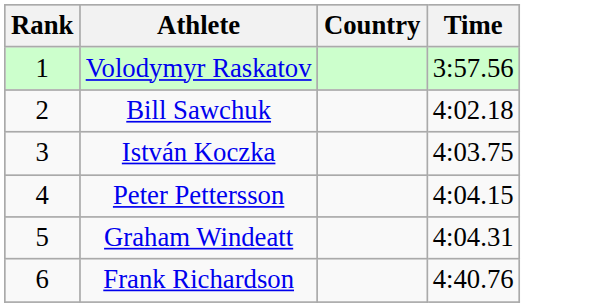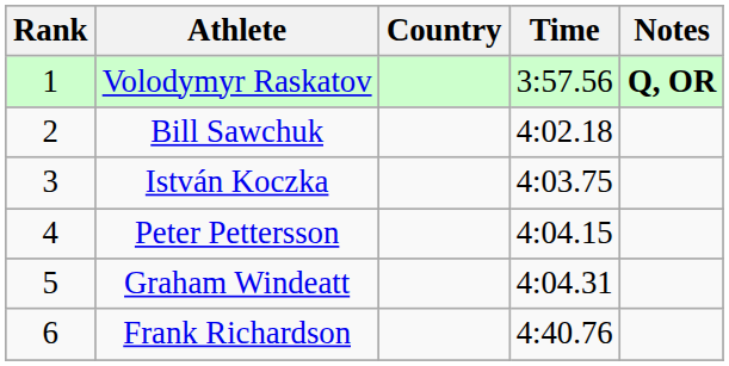+ column: Notes | Q, OR
